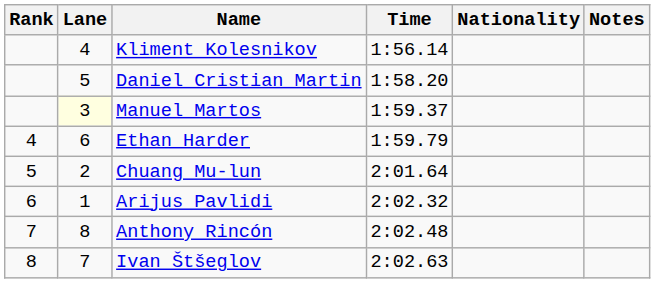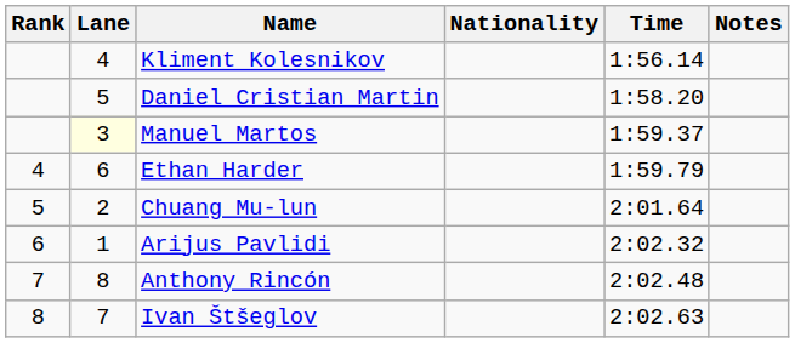columns swapped: Nationality <-> Time
